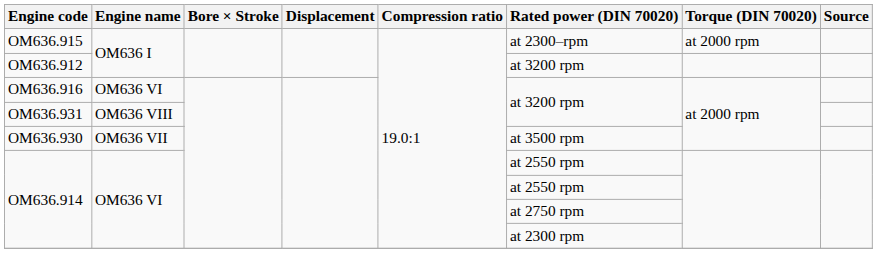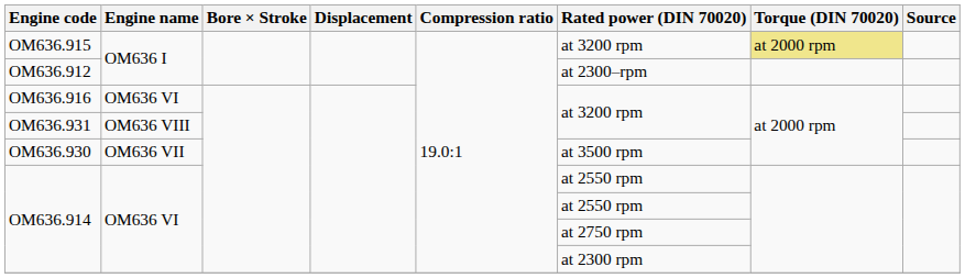OM636.915 | Rated power (DIN 70020): at 2300–rpm -> at 3200 rpm
OM636.915 | Torque (DIN 70020): no background -> khaki background
OM636.912 | Rated power (DIN 70020): at 3200 rpm -> at 2300–rpm
